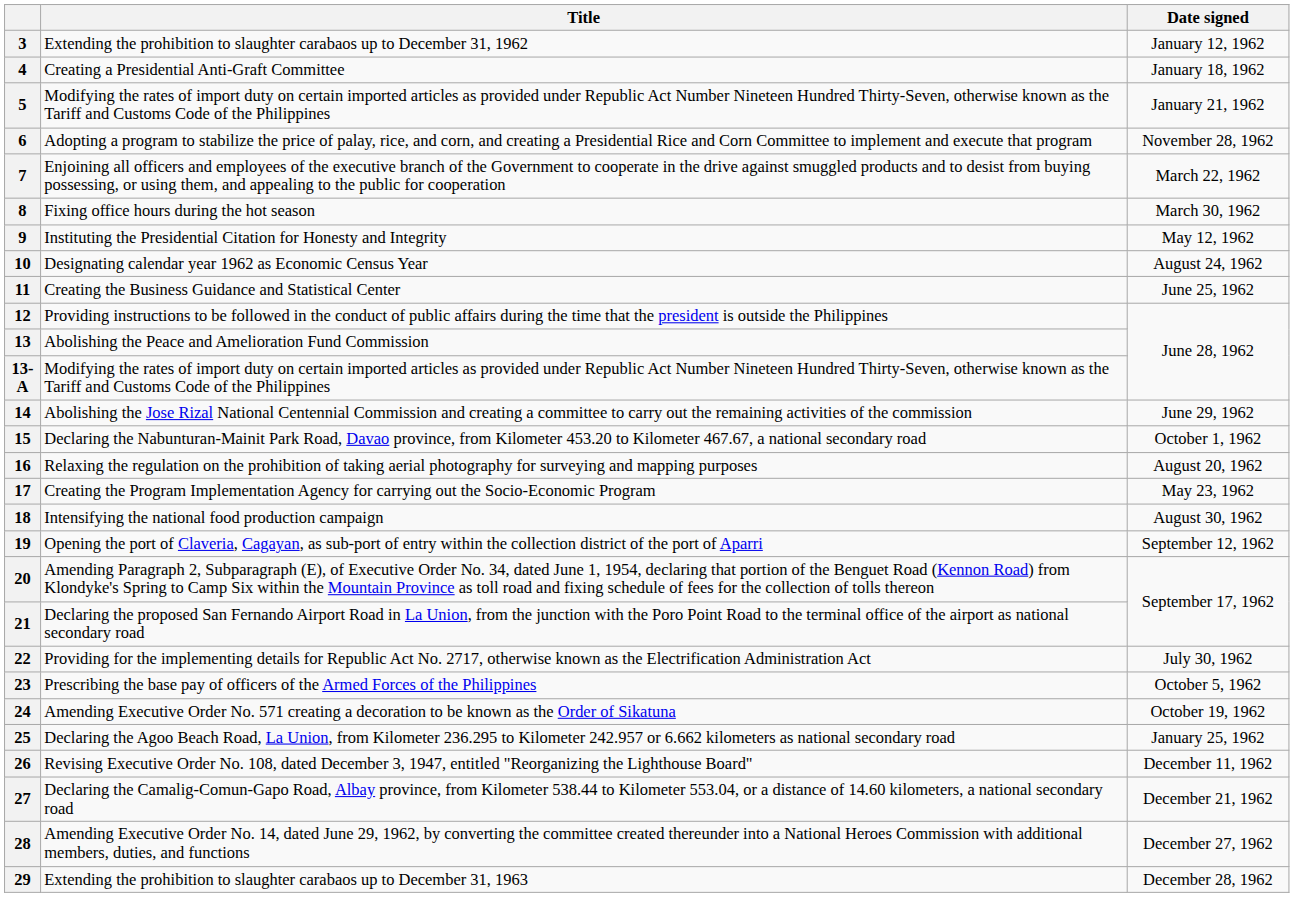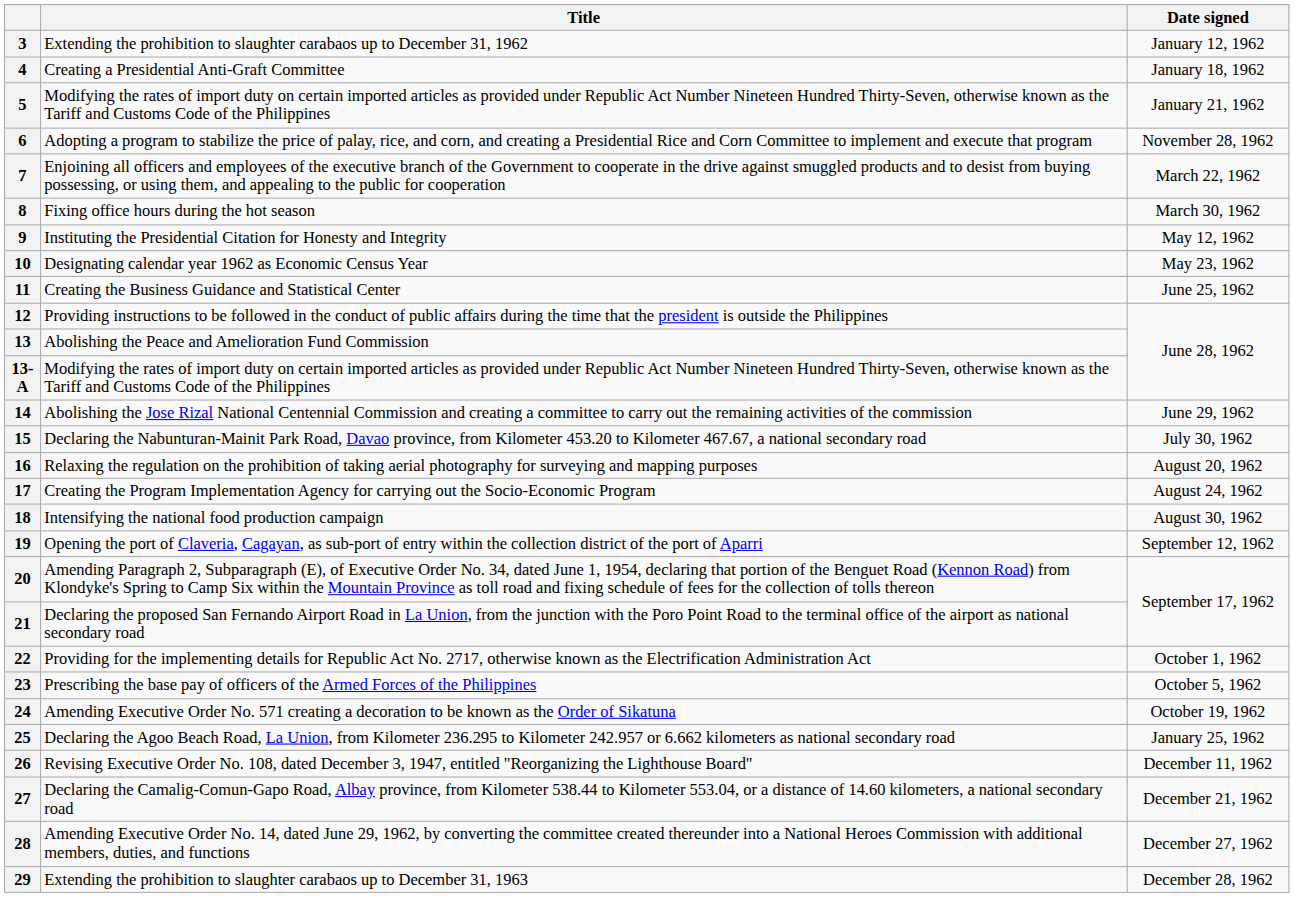10 | Date signed: August 24, 1962 -> May 23, 1962
15 | Date signed: October 1, 1962 -> July 30, 1962
17 | Date signed: May 23, 1962 -> August 24, 1962
22 | Date signed: July 30, 1962 -> October 1, 1962
